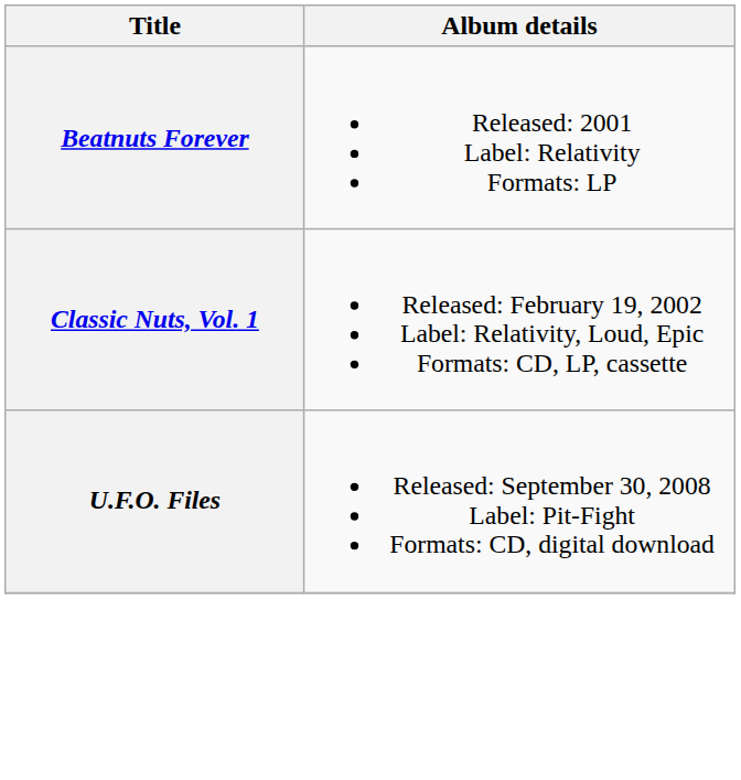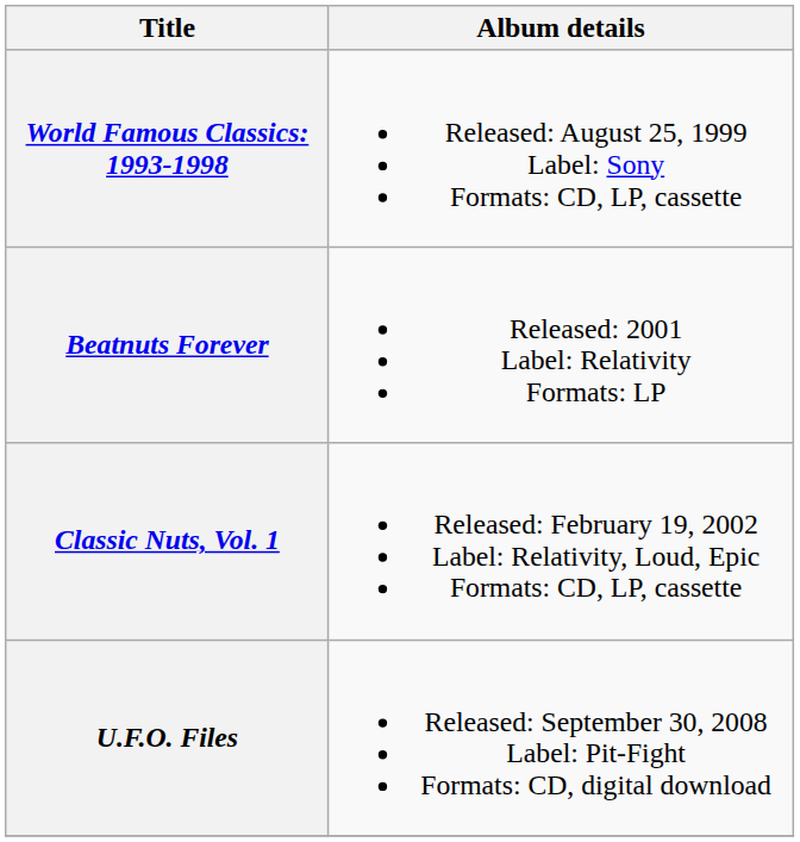+ row: World Famous Classics: 1993-1998 | Released: August 25, 1999 Label: Sony Formats: CD, LP, cassette
